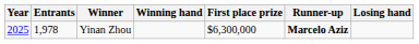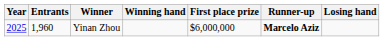Yinan Zhou | Entrants: 1,978 -> 1,960
Yinan Zhou | First place prize: $6,300,000 -> $6,000,000
